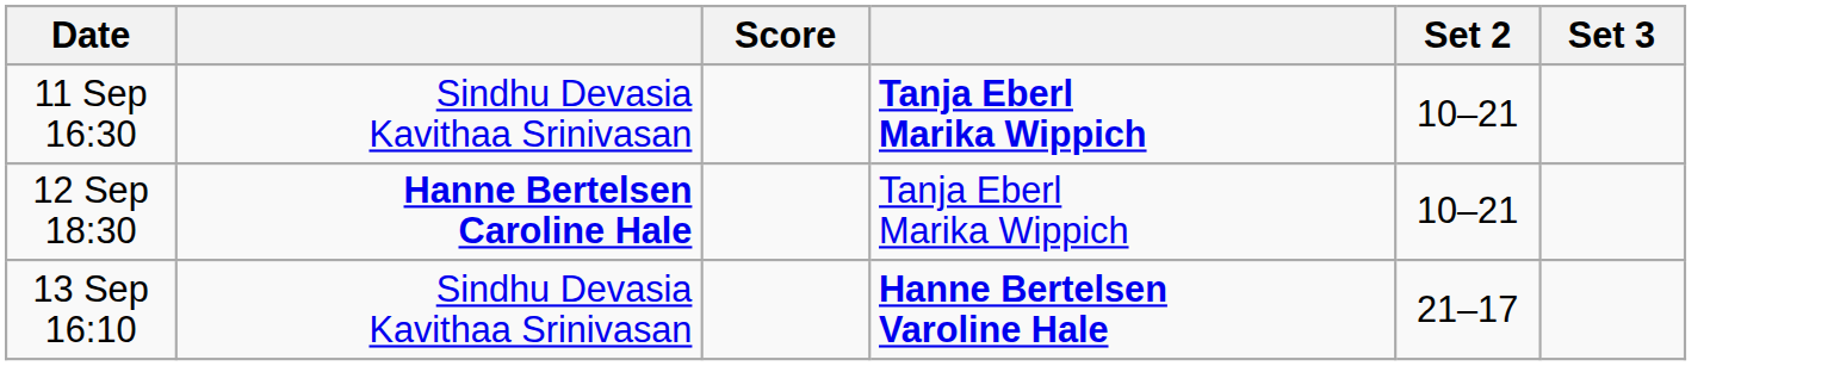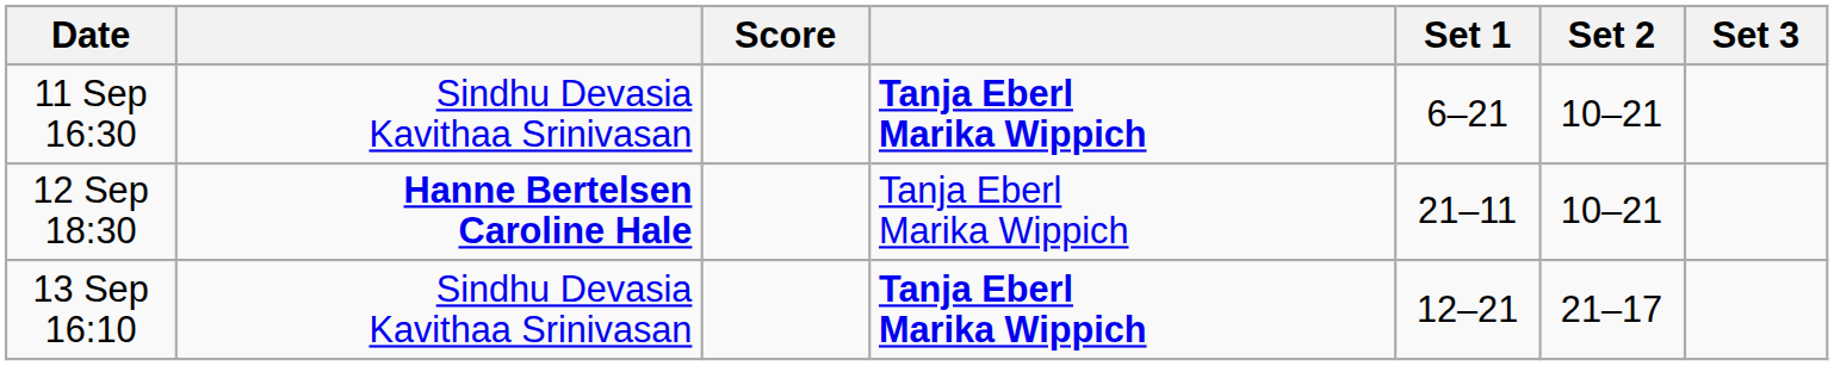+ column: Set 1 | 6–21 | 21–11 | 12–21
13 Sep 16:10 | column 4: Hanne Bertelsen Varoline Hale -> Tanja Eberl Marika Wippich
